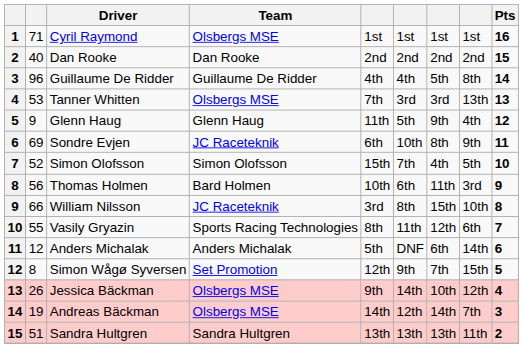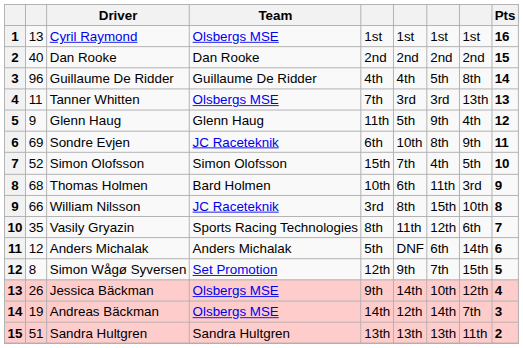Cyril Raymond | column 2: 71 -> 13
Tanner Whitten | column 2: 53 -> 11
Thomas Holmen | column 2: 56 -> 68
Vasily Gryazin | column 2: 55 -> 35
